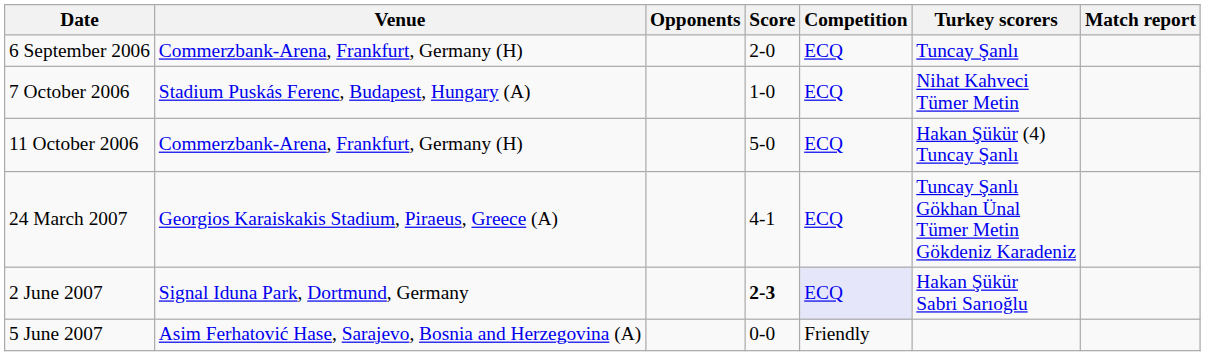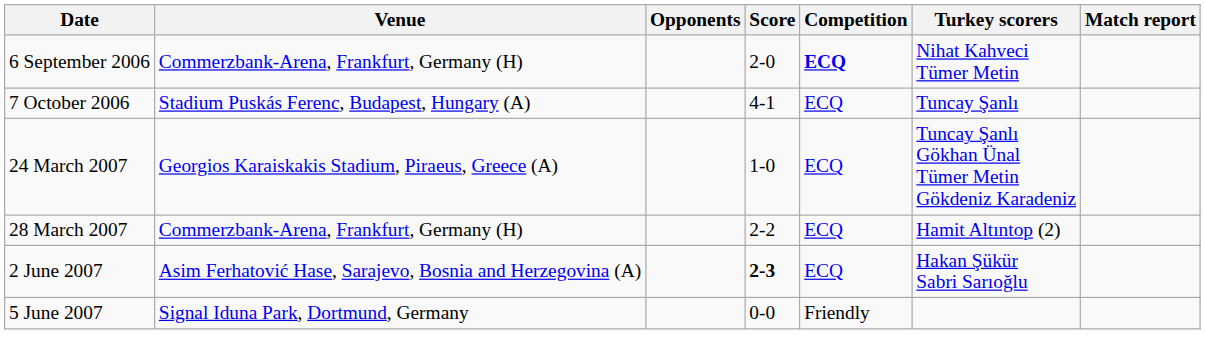6 September 2006 | Competition: normal -> bold
6 September 2006 | Turkey scorers: Tuncay Şanlı -> Nihat Kahveci Tümer Metin
7 October 2006 | Score: 1-0 -> 4-1
7 October 2006 | Turkey scorers: Nihat Kahveci Tümer Metin -> Tuncay Şanlı
- row: 11 October 2006 | Commerzbank-Arena, Frankfurt, Germany (H) | 5-0 | ECQ | Hakan Şükür (4) Tuncay Şanlı
24 March 2007 | Score: 4-1 -> 1-0
+ row: 28 March 2007 | Commerzbank-Arena, Frankfurt, Germany (H) | 2-2 | ECQ | Hamit Altıntop (2)
2 June 2007 | Venue: Signal Iduna Park, Dortmund, Germany -> Asim Ferhatović Hase, Sarajevo, Bosnia and Herzegovina (A)
2 June 2007 | Competition: lavender background -> no background
5 June 2007 | Venue: Asim Ferhatović Hase, Sarajevo, Bosnia and Herzegovina (A) -> Signal Iduna Park, Dortmund, Germany
